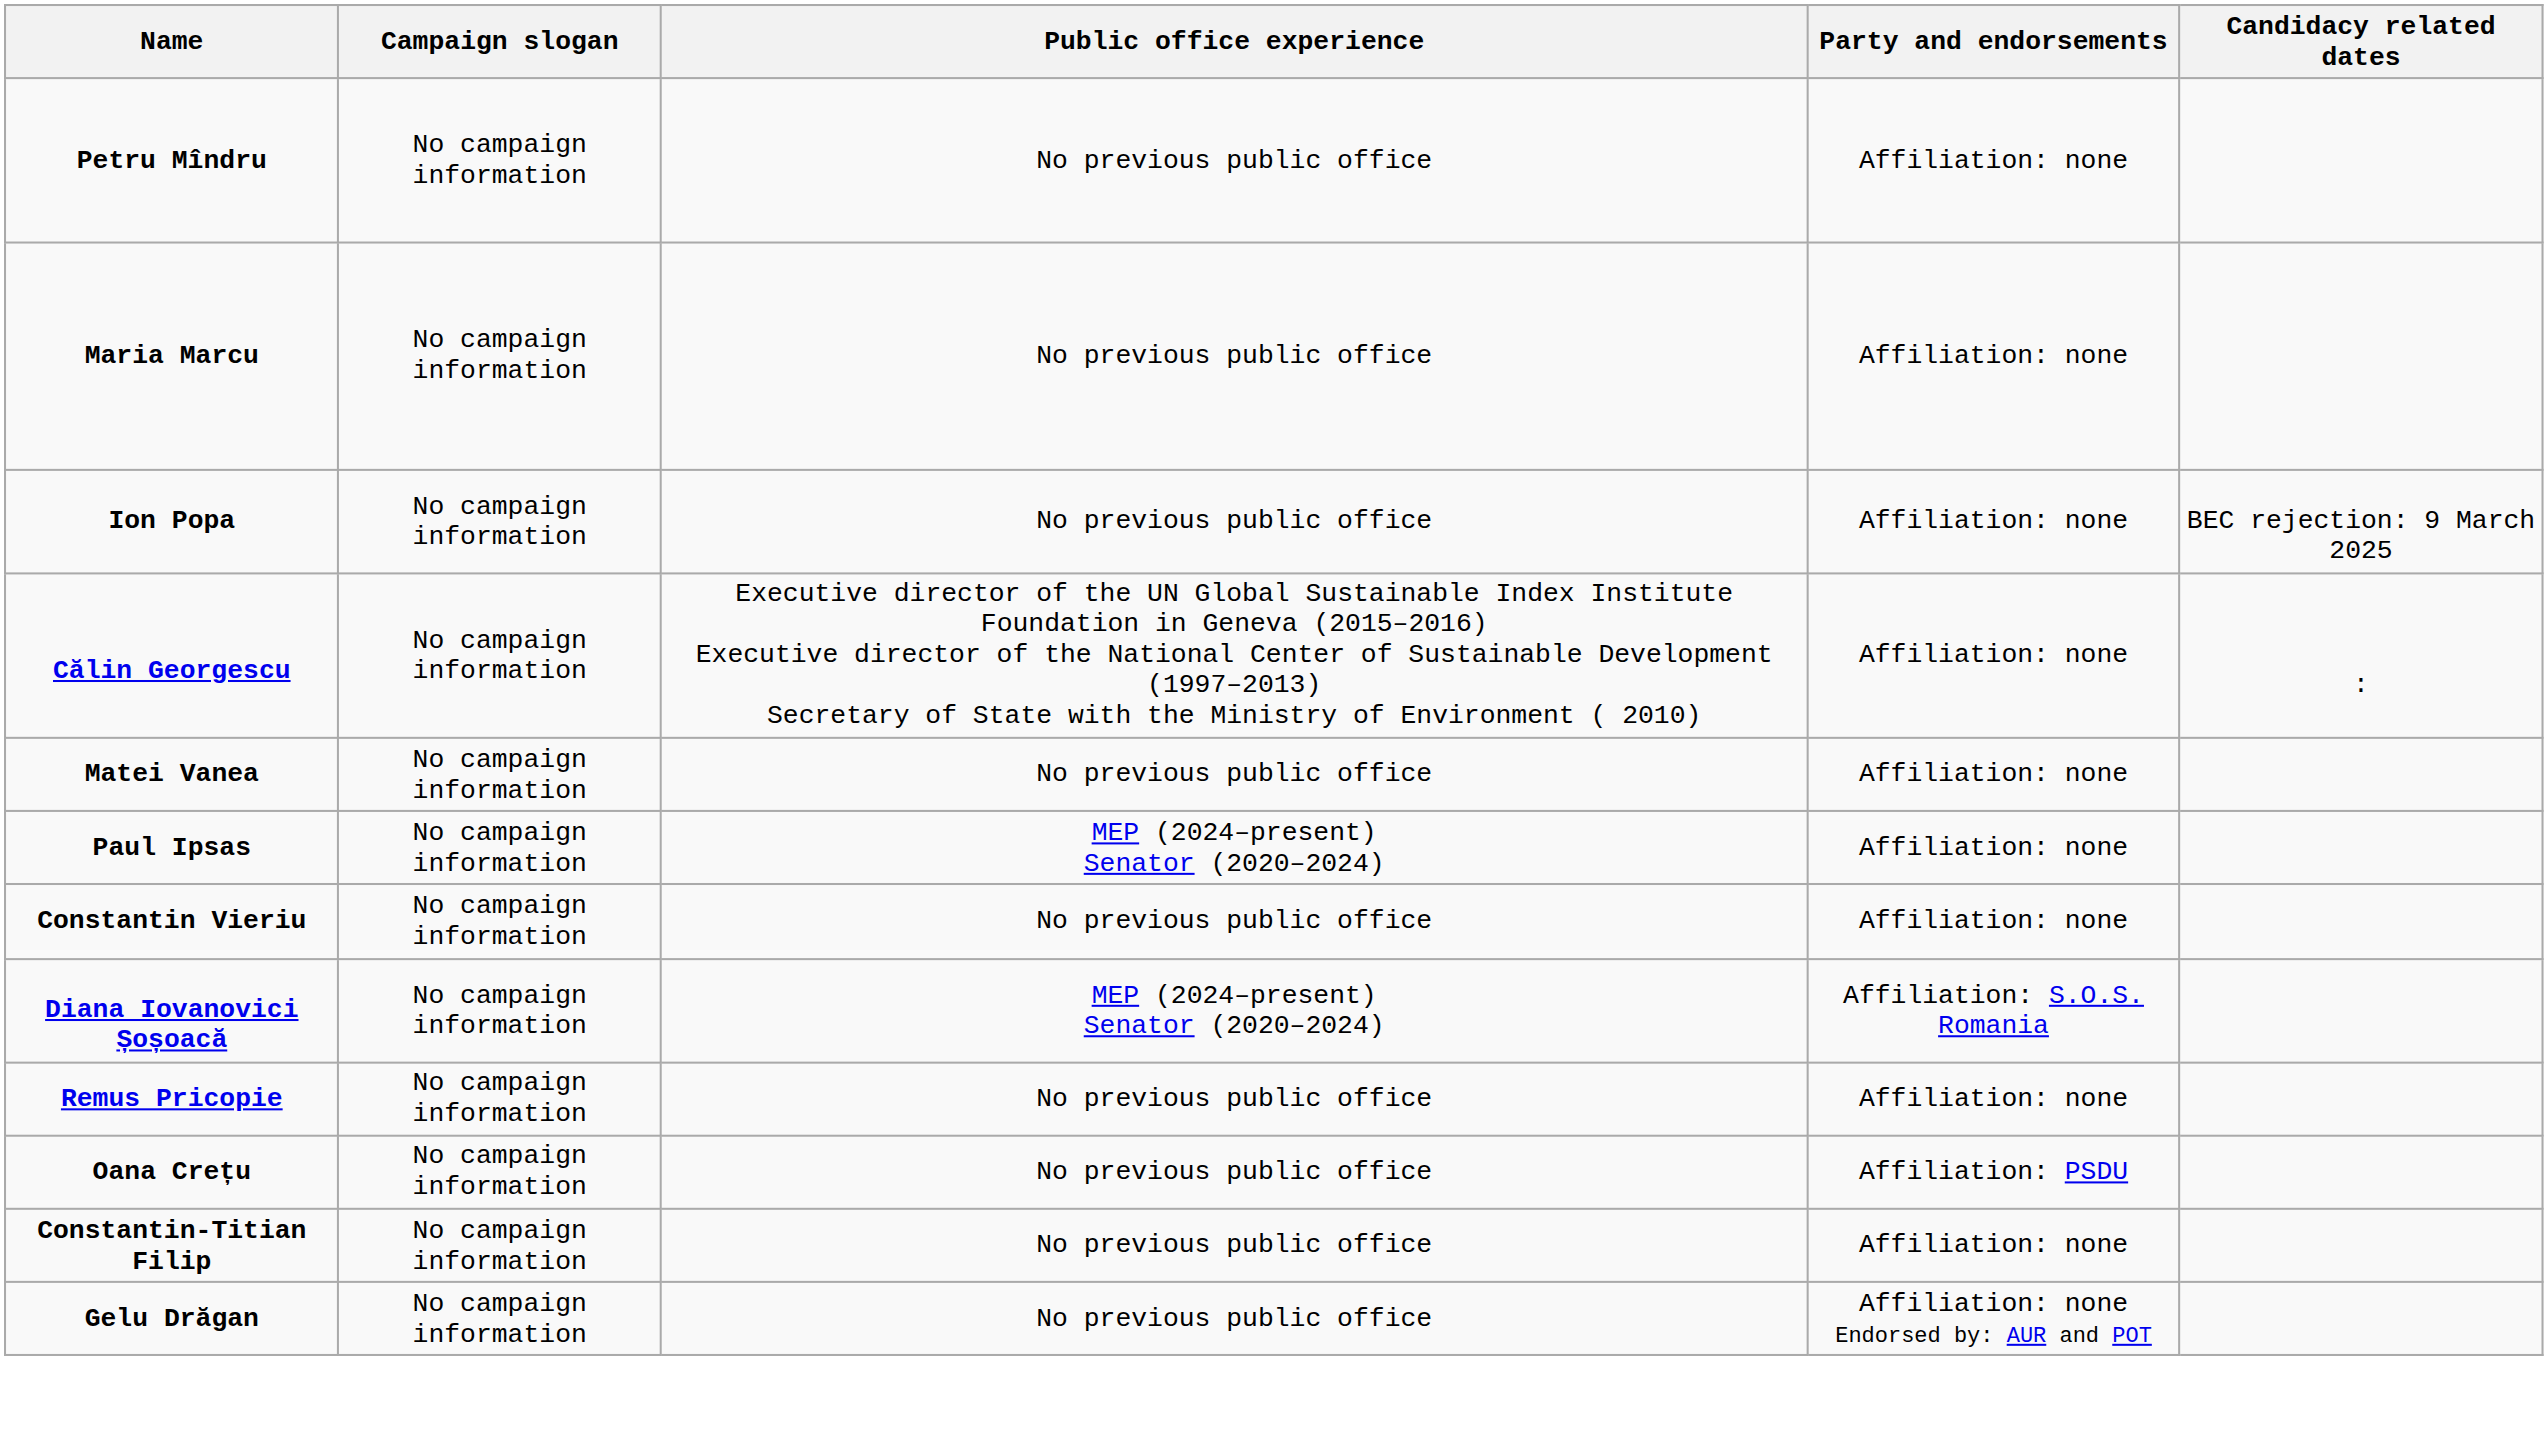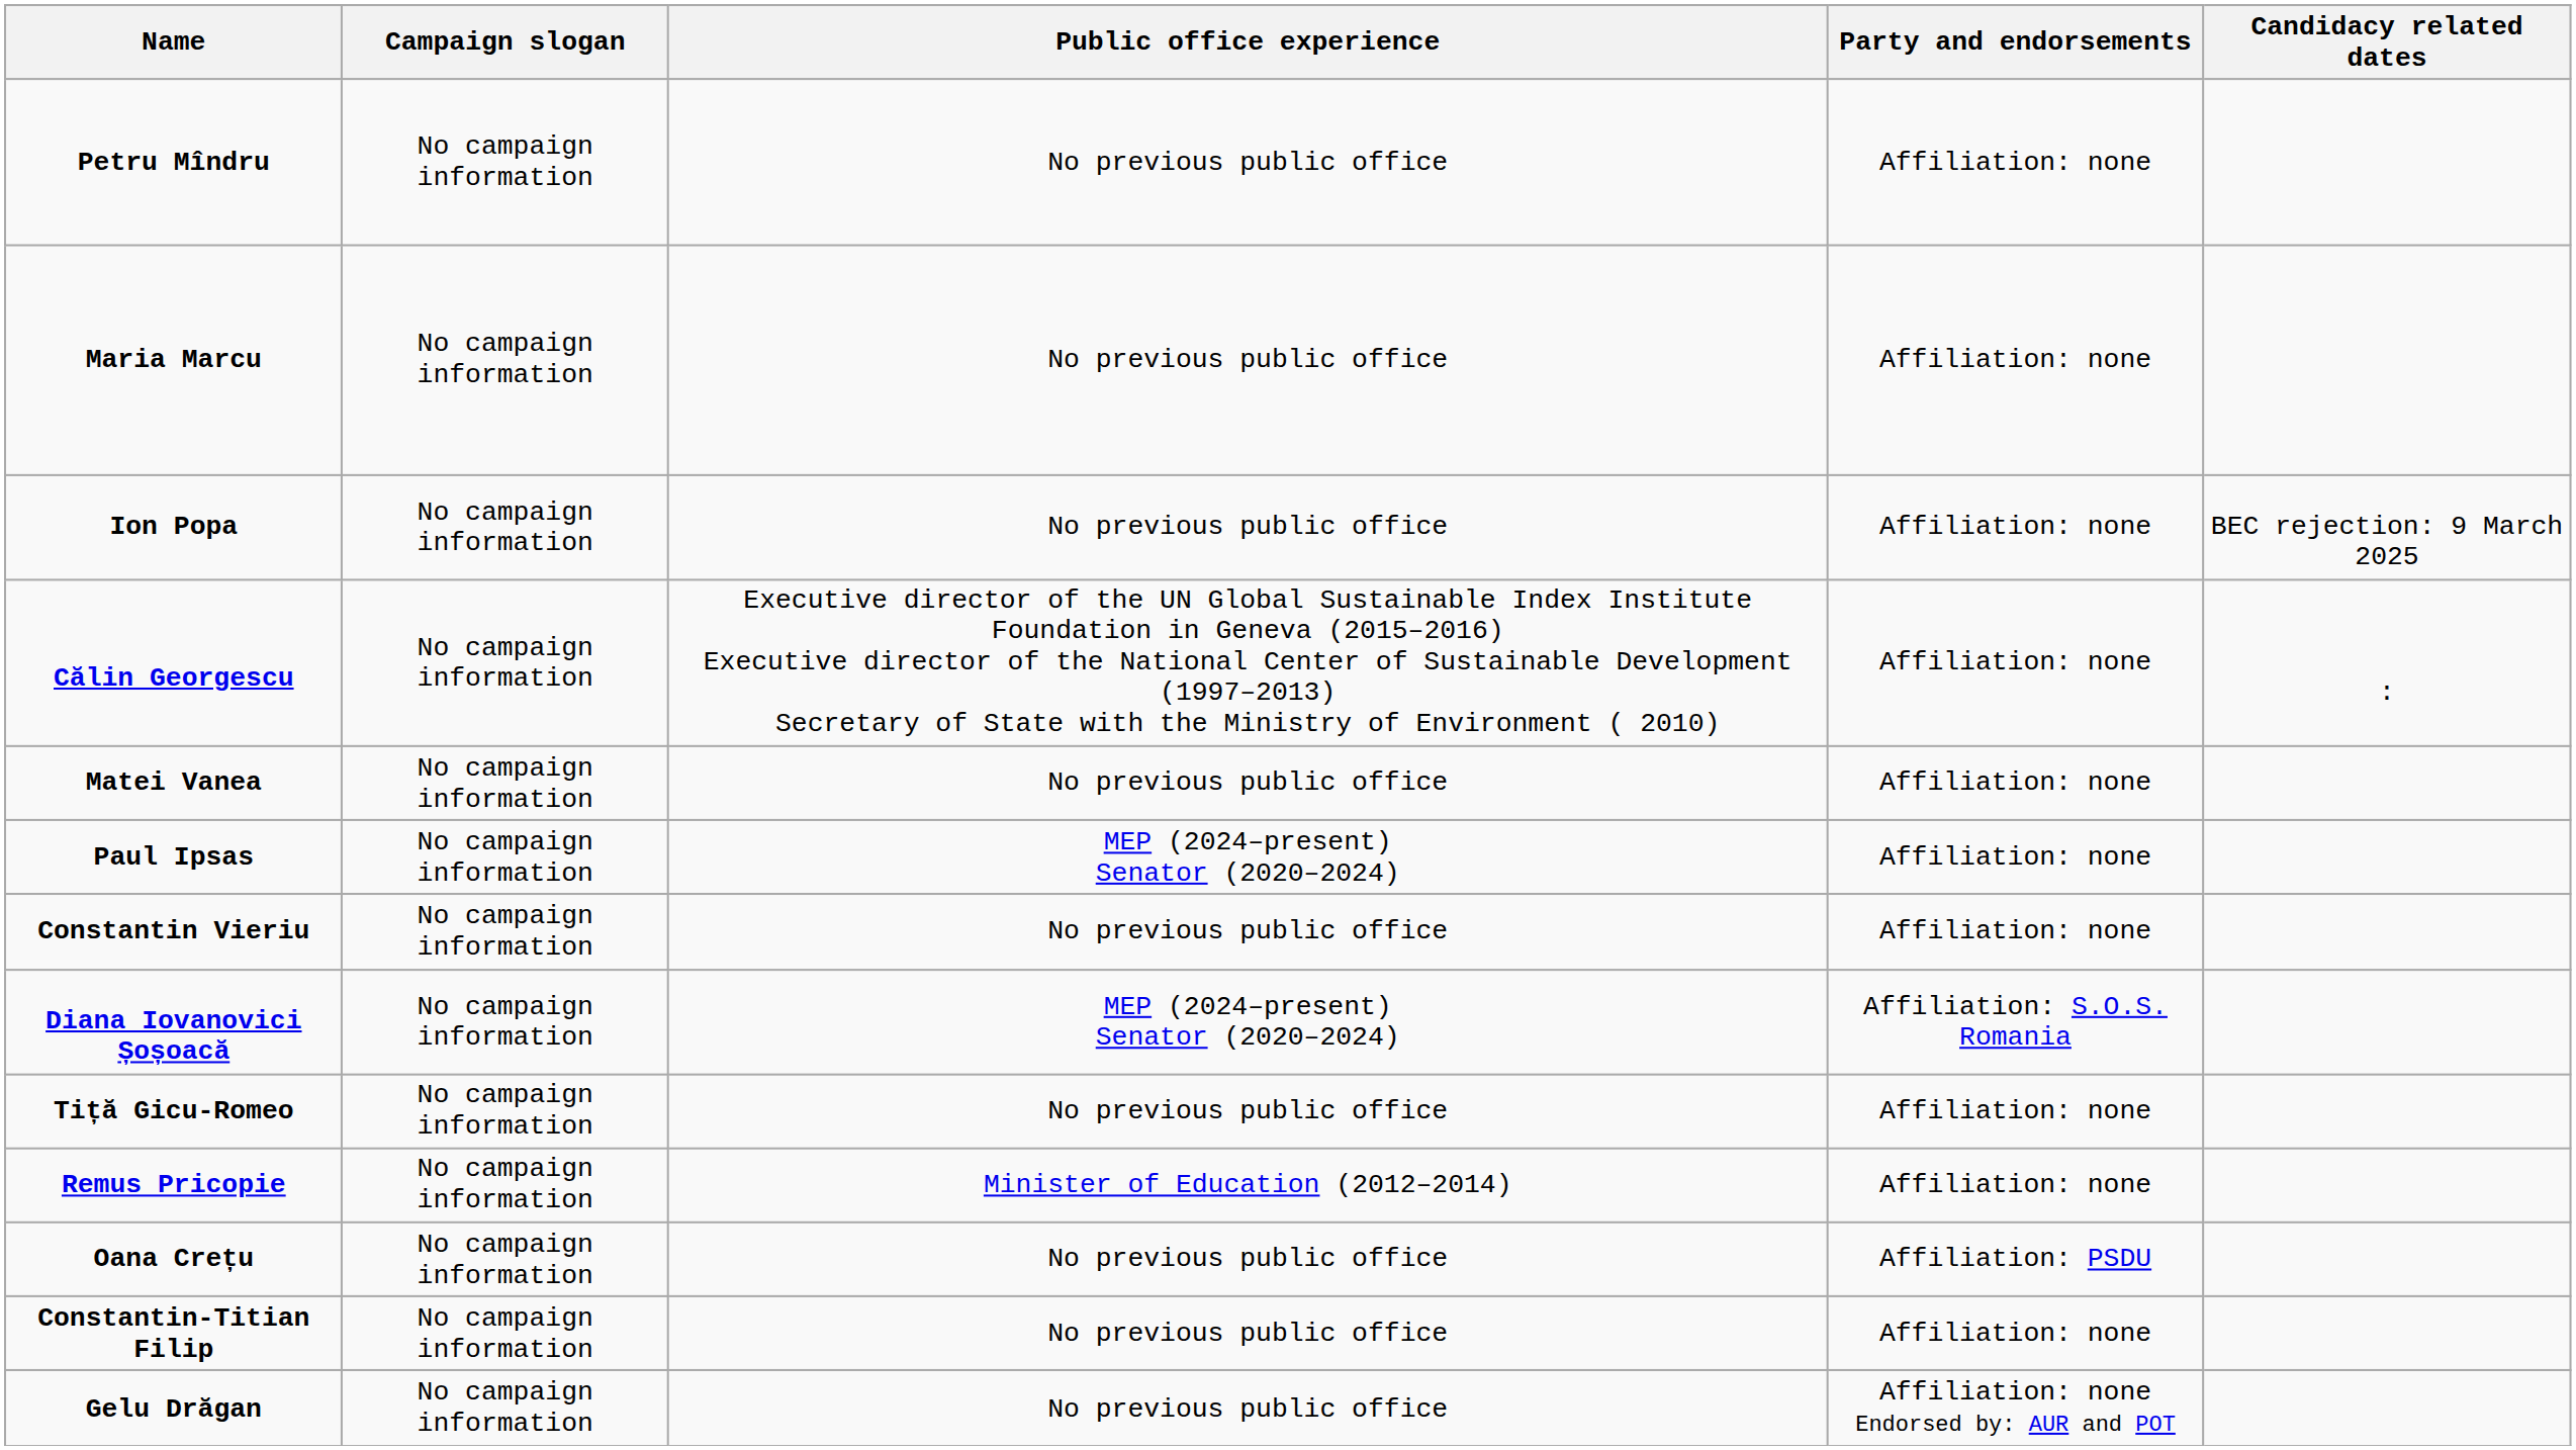+ row: Tiță Gicu-Romeo | No campaign information | No previous public office | Affiliation: none
Remus Pricopie | Public office experience: No previous public office -> Minister of Education (2012–2014)
